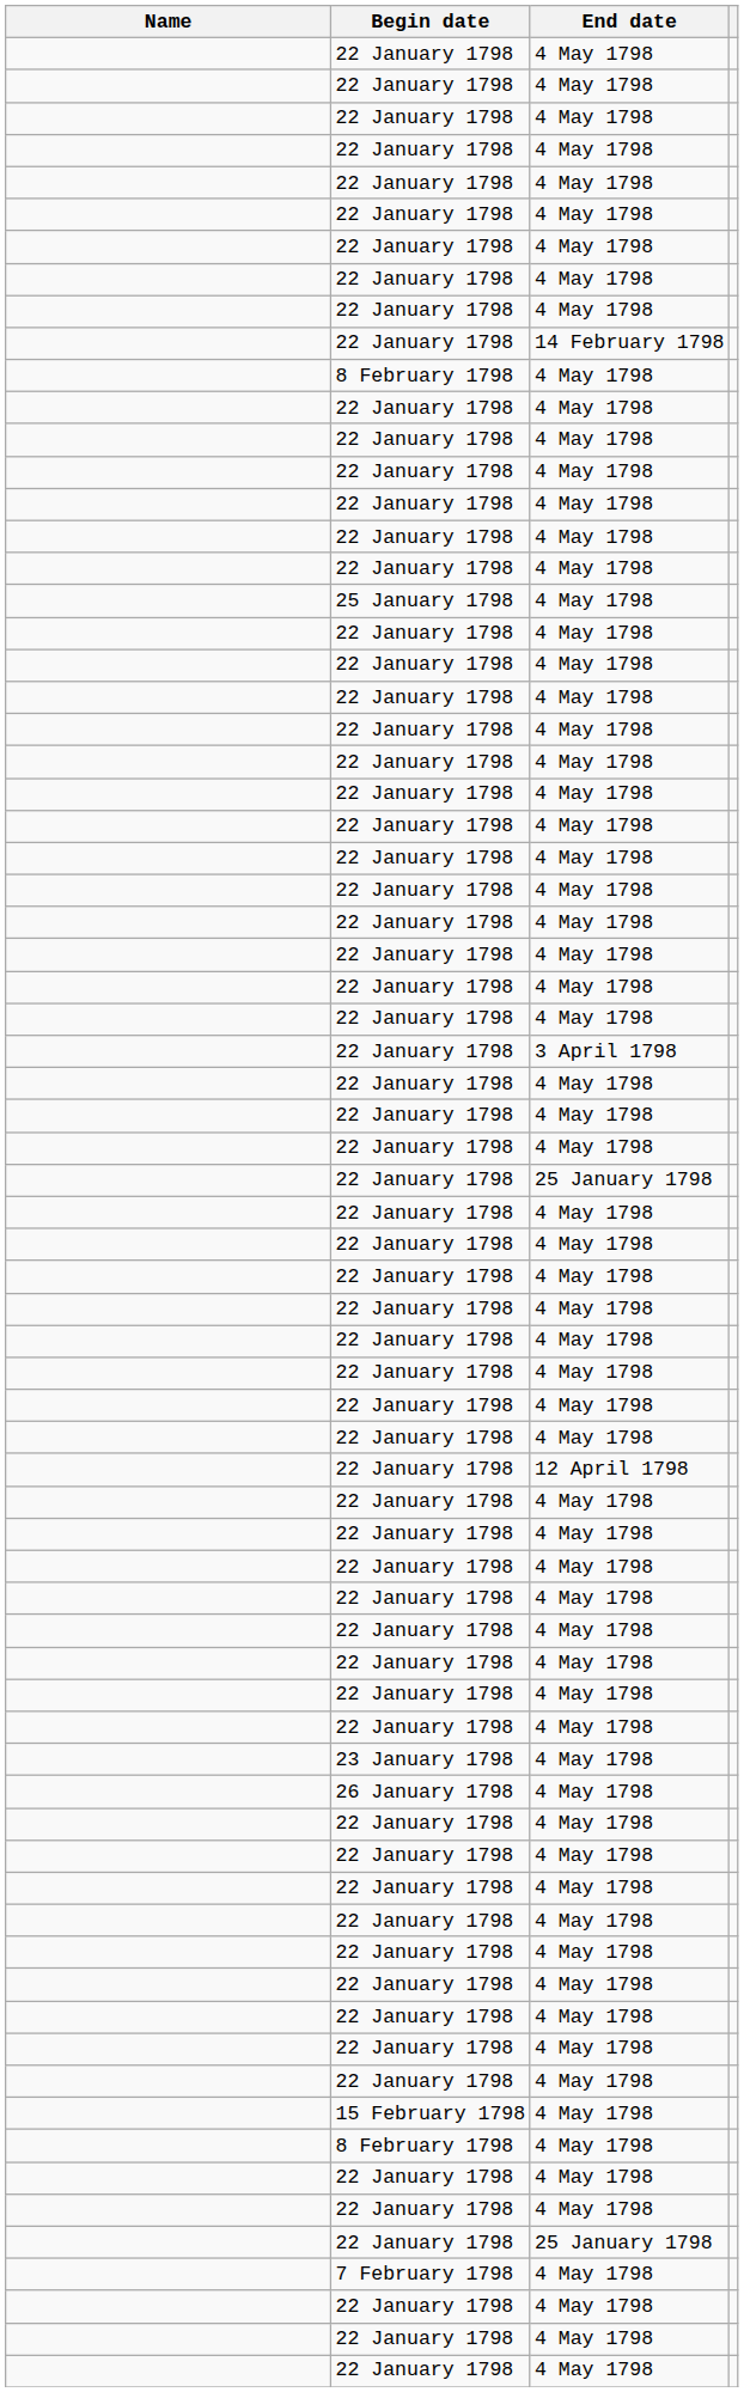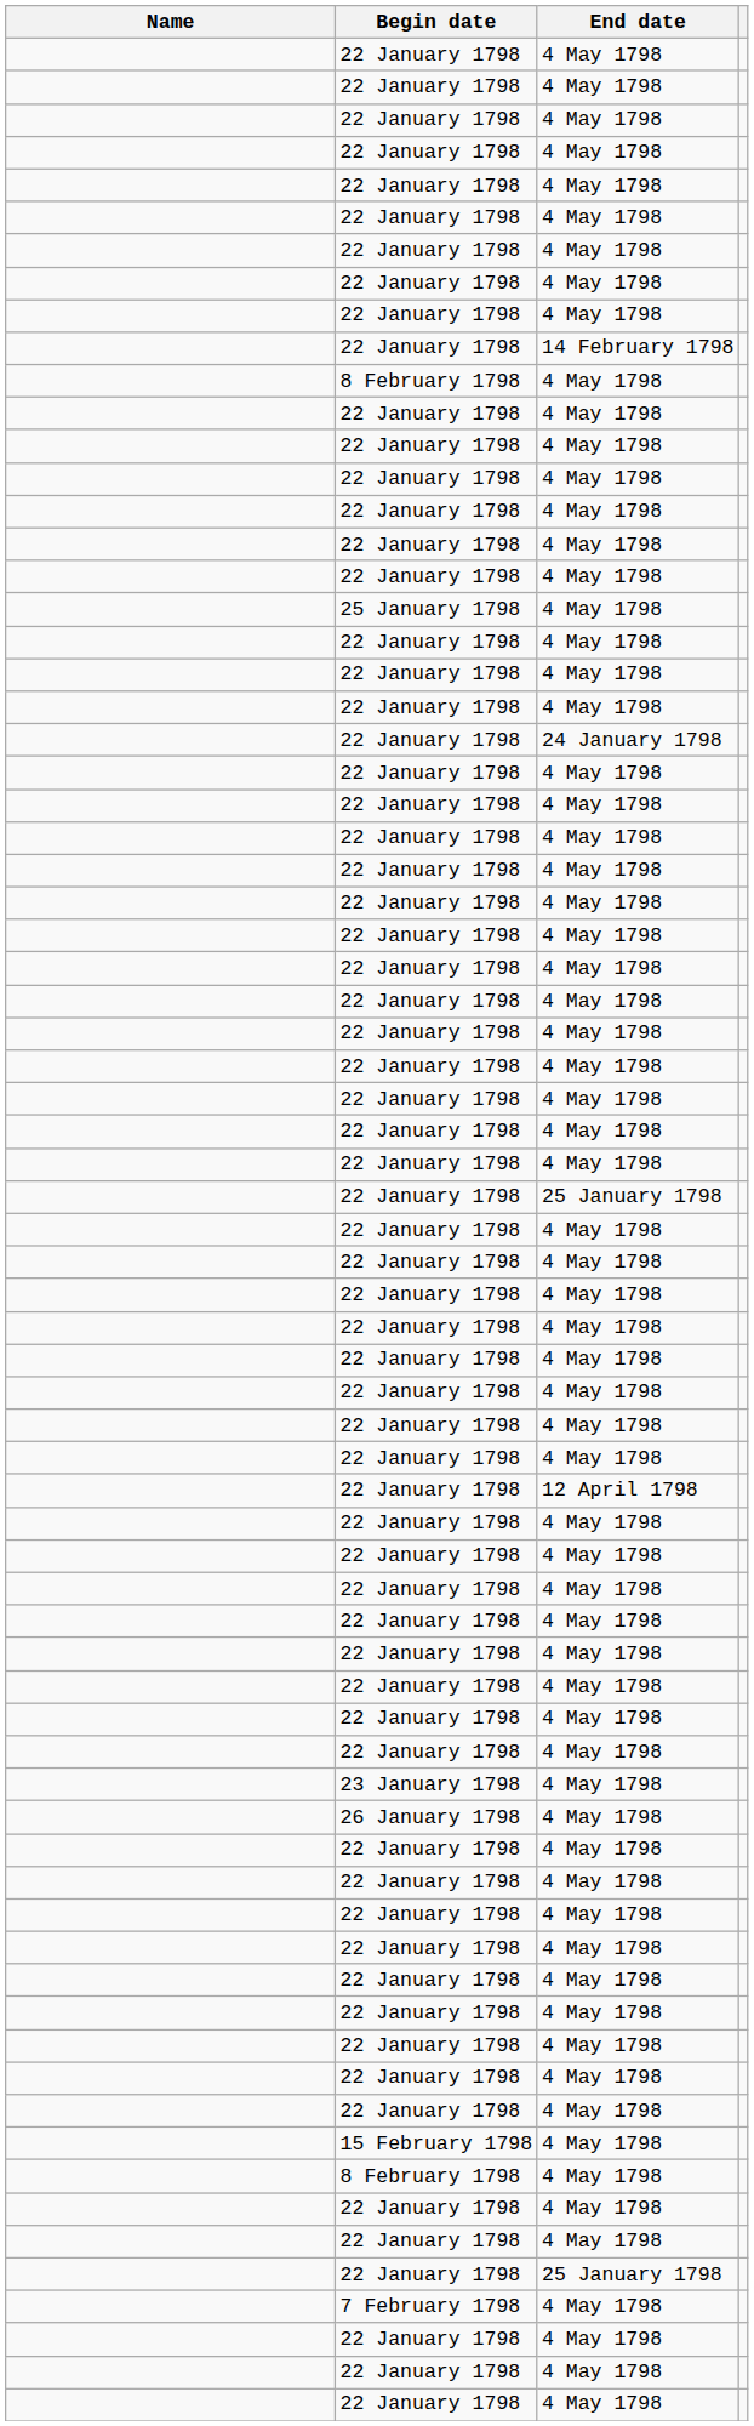+ row: 22 January 1798 | 24 January 1798
- row: 22 January 1798 | 3 April 1798
